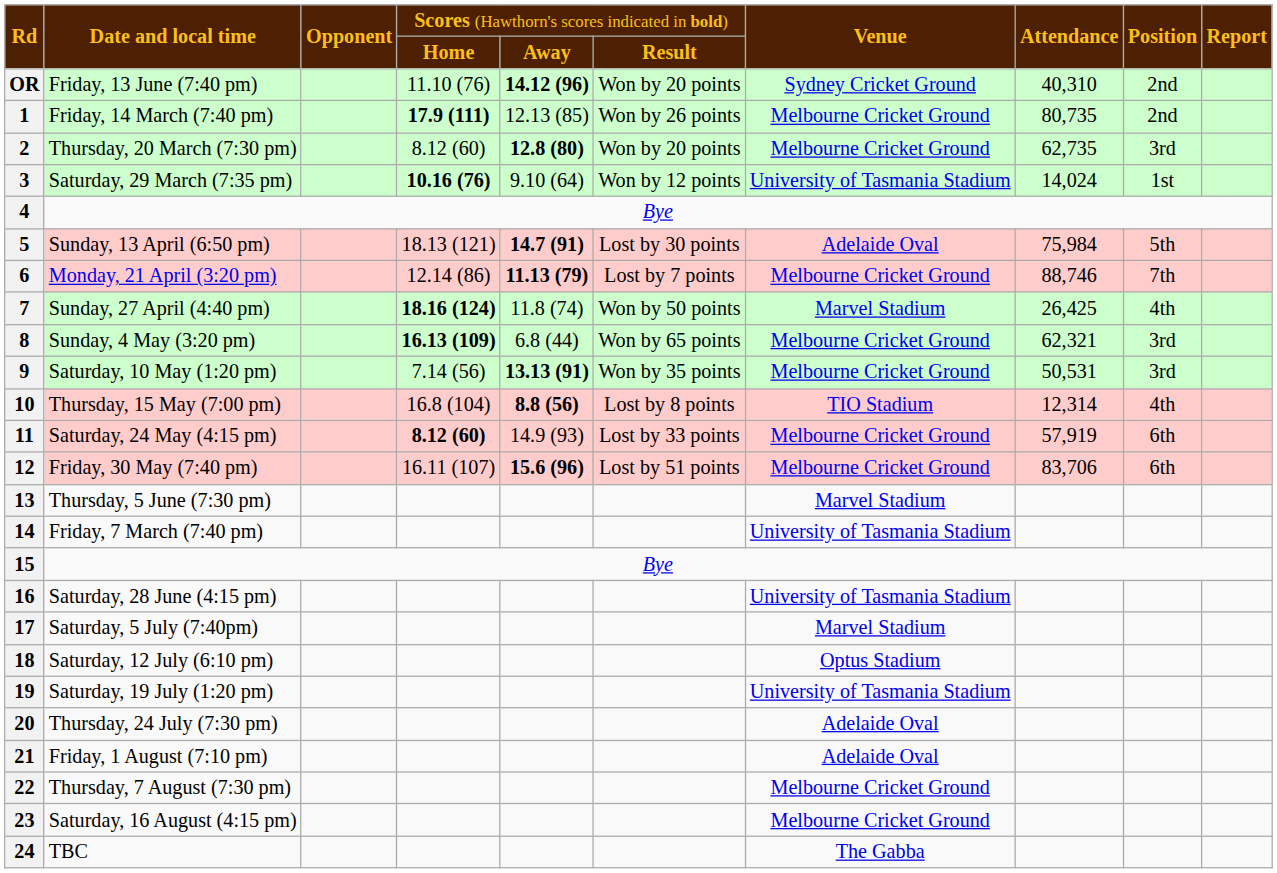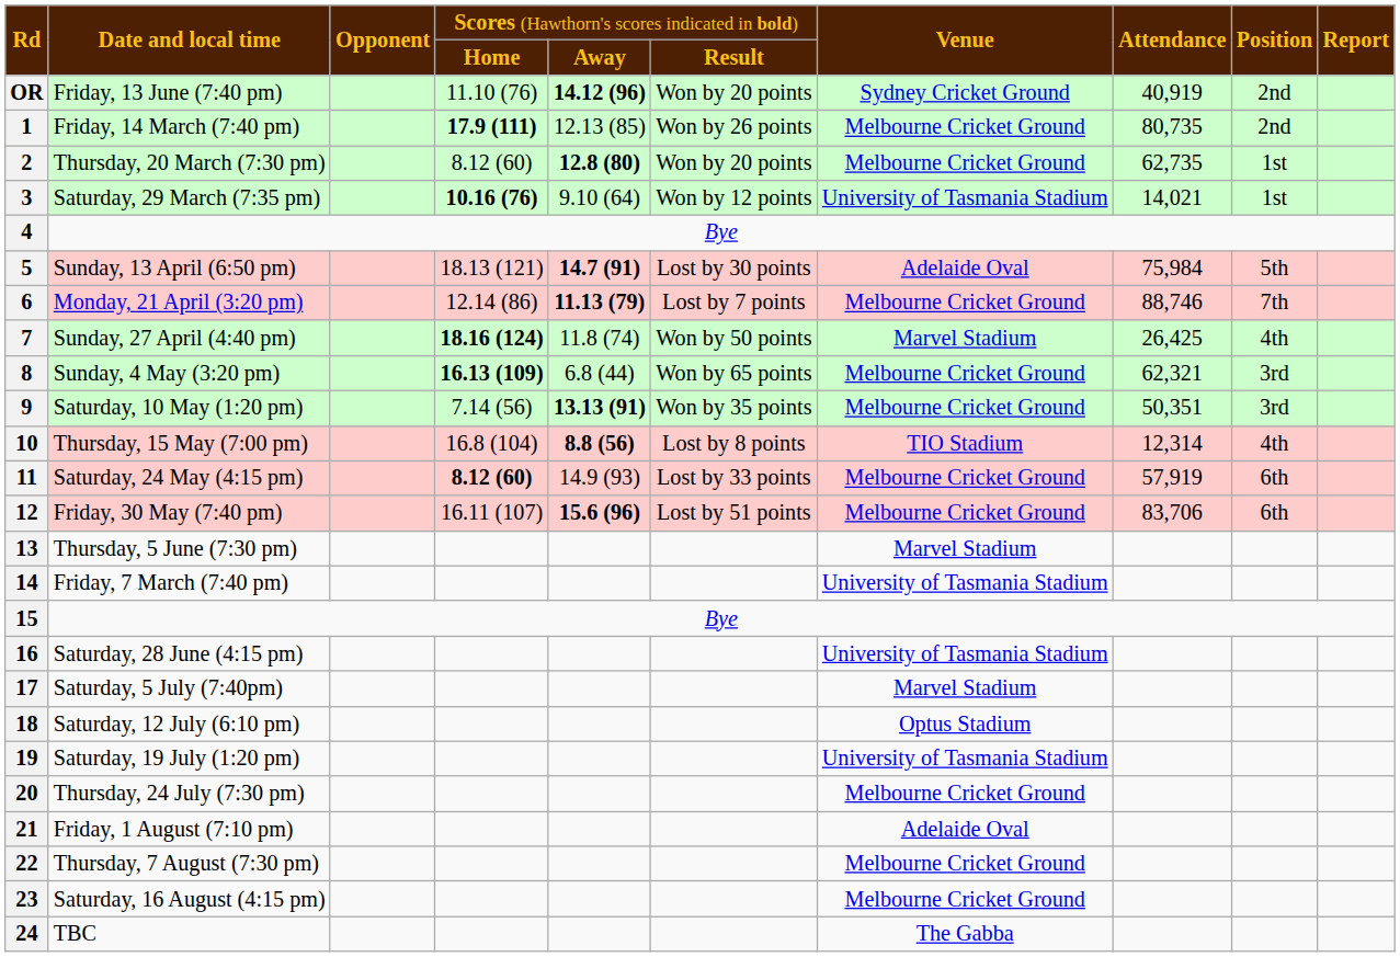OR | column 8: 40,310 -> 40,919
2 | column 9: 3rd -> 1st
3 | column 8: 14,024 -> 14,021
9 | column 8: 50,531 -> 50,351
20 | column 7: Adelaide Oval -> Melbourne Cricket Ground
